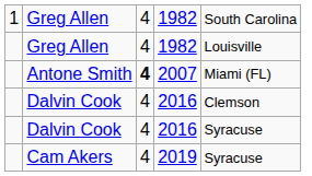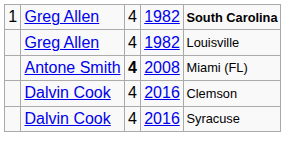1 / Greg Allen | column 5: normal -> bold
Antone Smith | column 4: 2007 -> 2008
- row: Cam Akers | 4 | 2019 | Syracuse
